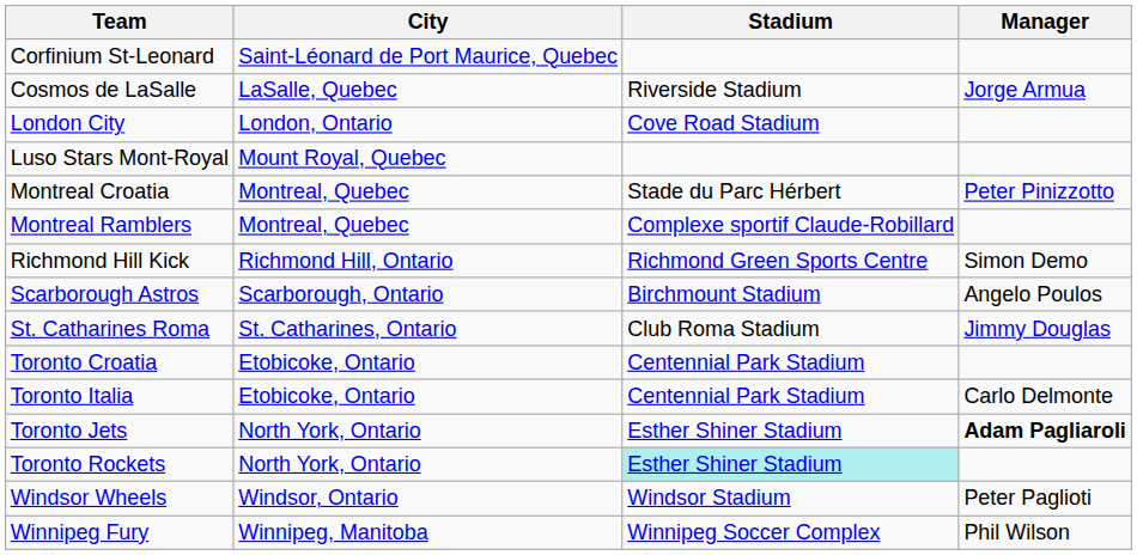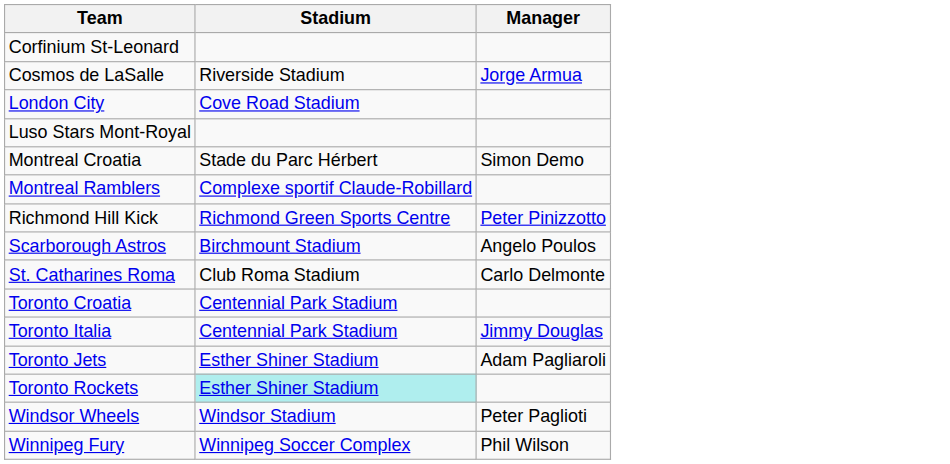- column: City | Saint-Léonard de Port Maurice, Quebec | LaSalle, Quebec | London, Ontario | Mount Royal, Quebec | Montreal, Quebec | Montreal, Quebec | Richmond Hill, Ontario | Scarborough, Ontario | St. Catharines, Ontario | Etobicoke, Ontario | Etobicoke, Ontario | North York, Ontario | North York, Ontario | Windsor, Ontario | Winnipeg, Manitoba
Montreal Croatia | Manager: Peter Pinizzotto -> Simon Demo
Richmond Hill Kick | Manager: Simon Demo -> Peter Pinizzotto
St. Catharines Roma | Manager: Jimmy Douglas -> Carlo Delmonte
Toronto Italia | Manager: Carlo Delmonte -> Jimmy Douglas
Toronto Jets | Manager: bold -> normal
